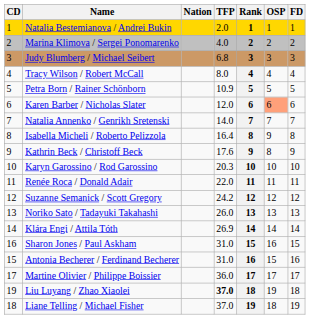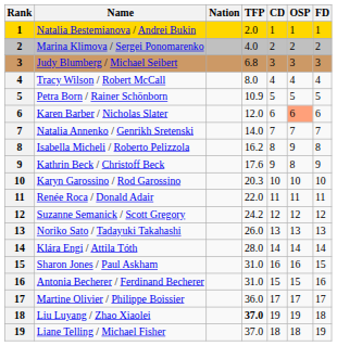columns swapped: Rank <-> CD
Isabella Micheli / Roberto Pelizzola | TFP: 16.4 -> 16.2
Klára Engi / Attila Tóth | TFP: 26.9 -> 28.0
